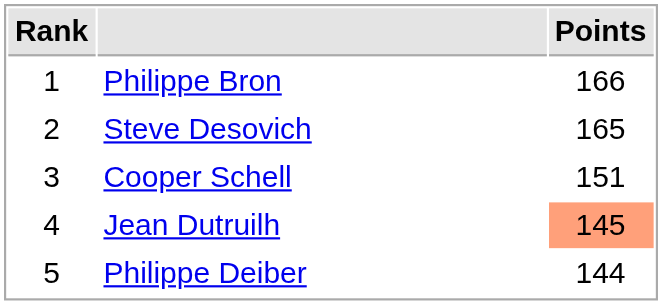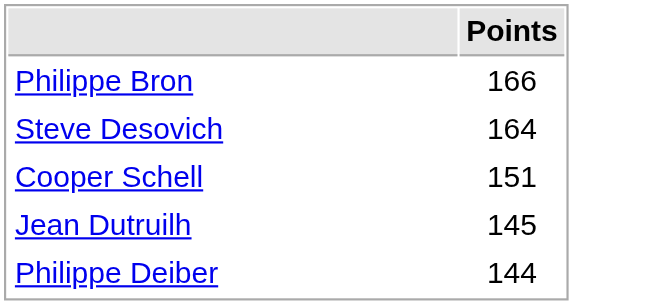- column: Rank | 1 | 2 | 3 | 4 | 5
Steve Desovich | Points: 165 -> 164
Jean Dutruilh | Points: lightsalmon background -> no background
